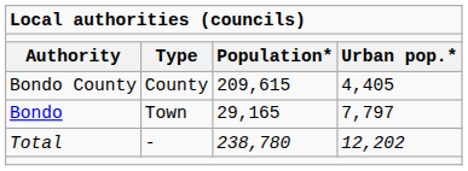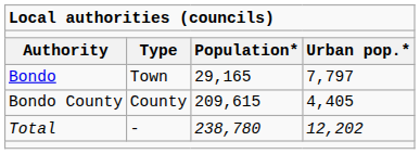rows swapped: Bondo <-> Bondo County
